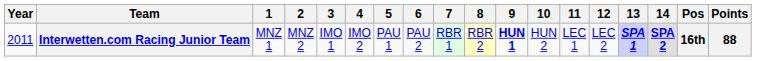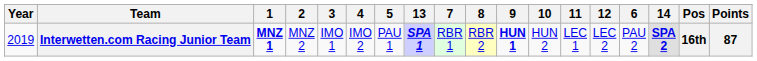columns swapped: 6 <-> 13
Interwetten.com Racing Junior Team | Year: 2011 -> 2019
Interwetten.com Racing Junior Team | 1: normal -> bold
Interwetten.com Racing Junior Team | Points: 88 -> 87
